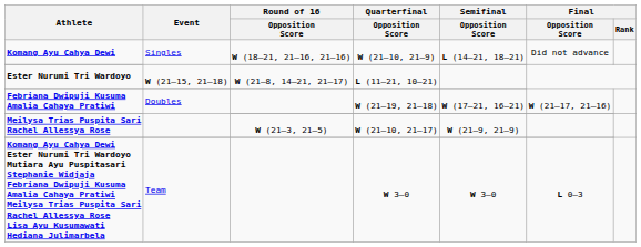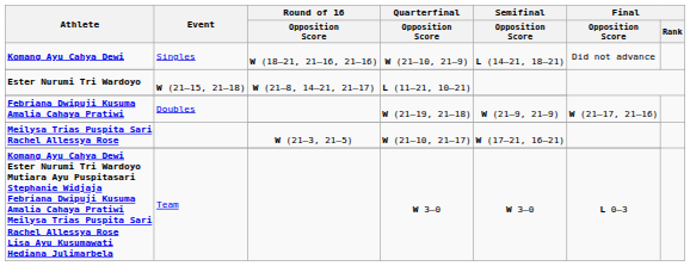Febriana Dwipuji Kusuma Amalia Cahaya Pratiwi | Semifinal / Opposition Score: W (17–21, 16–21) -> W (21–9, 21–9)
Meilysa Trias Puspita Sari Rachel Allessya Rose | Semifinal / Opposition Score: W (21–9, 21–9) -> W (17–21, 16–21)
